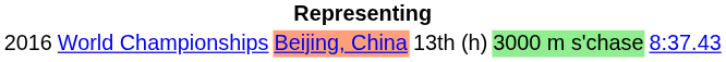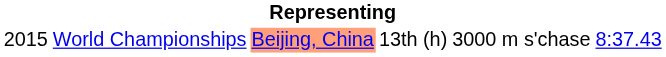World Championships | column 1: 2016 -> 2015
World Championships | column 5: lightgreen background -> no background
